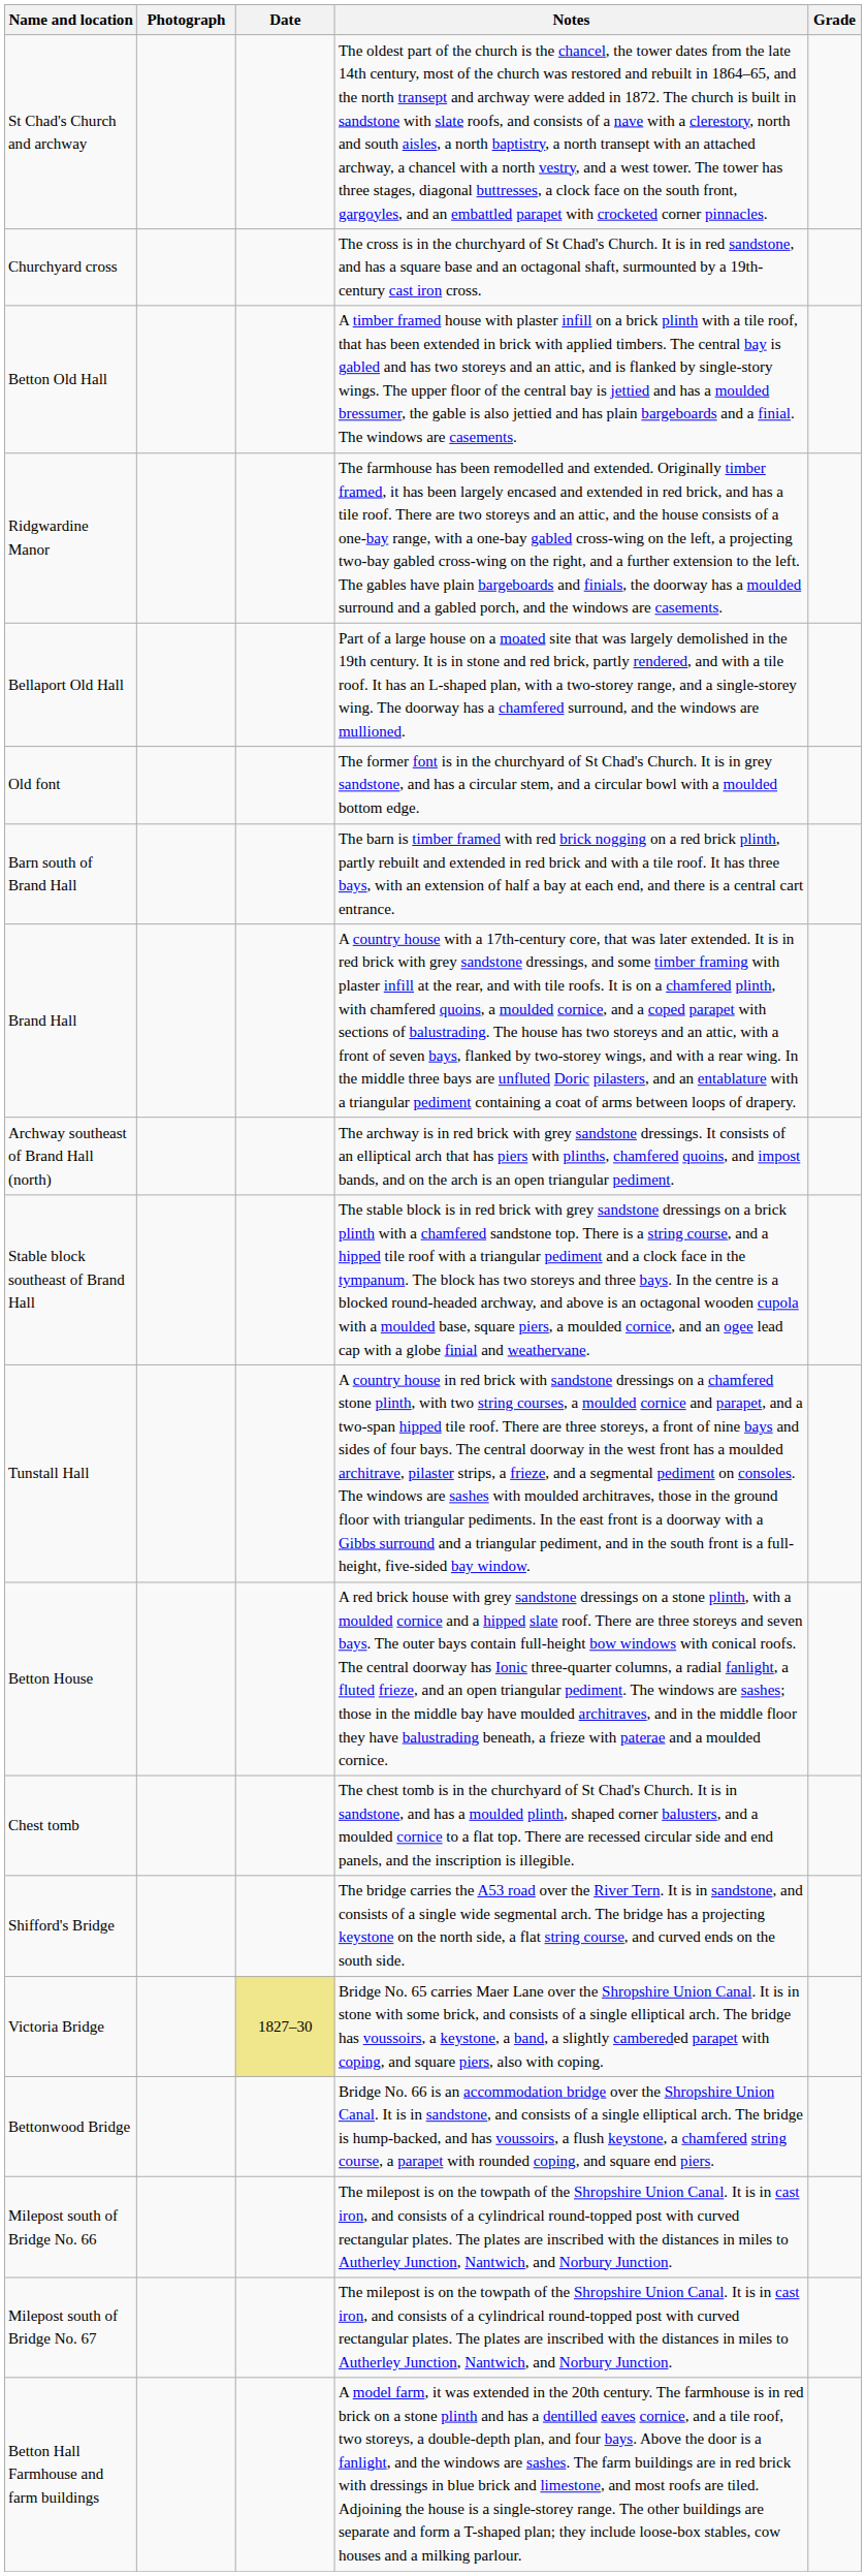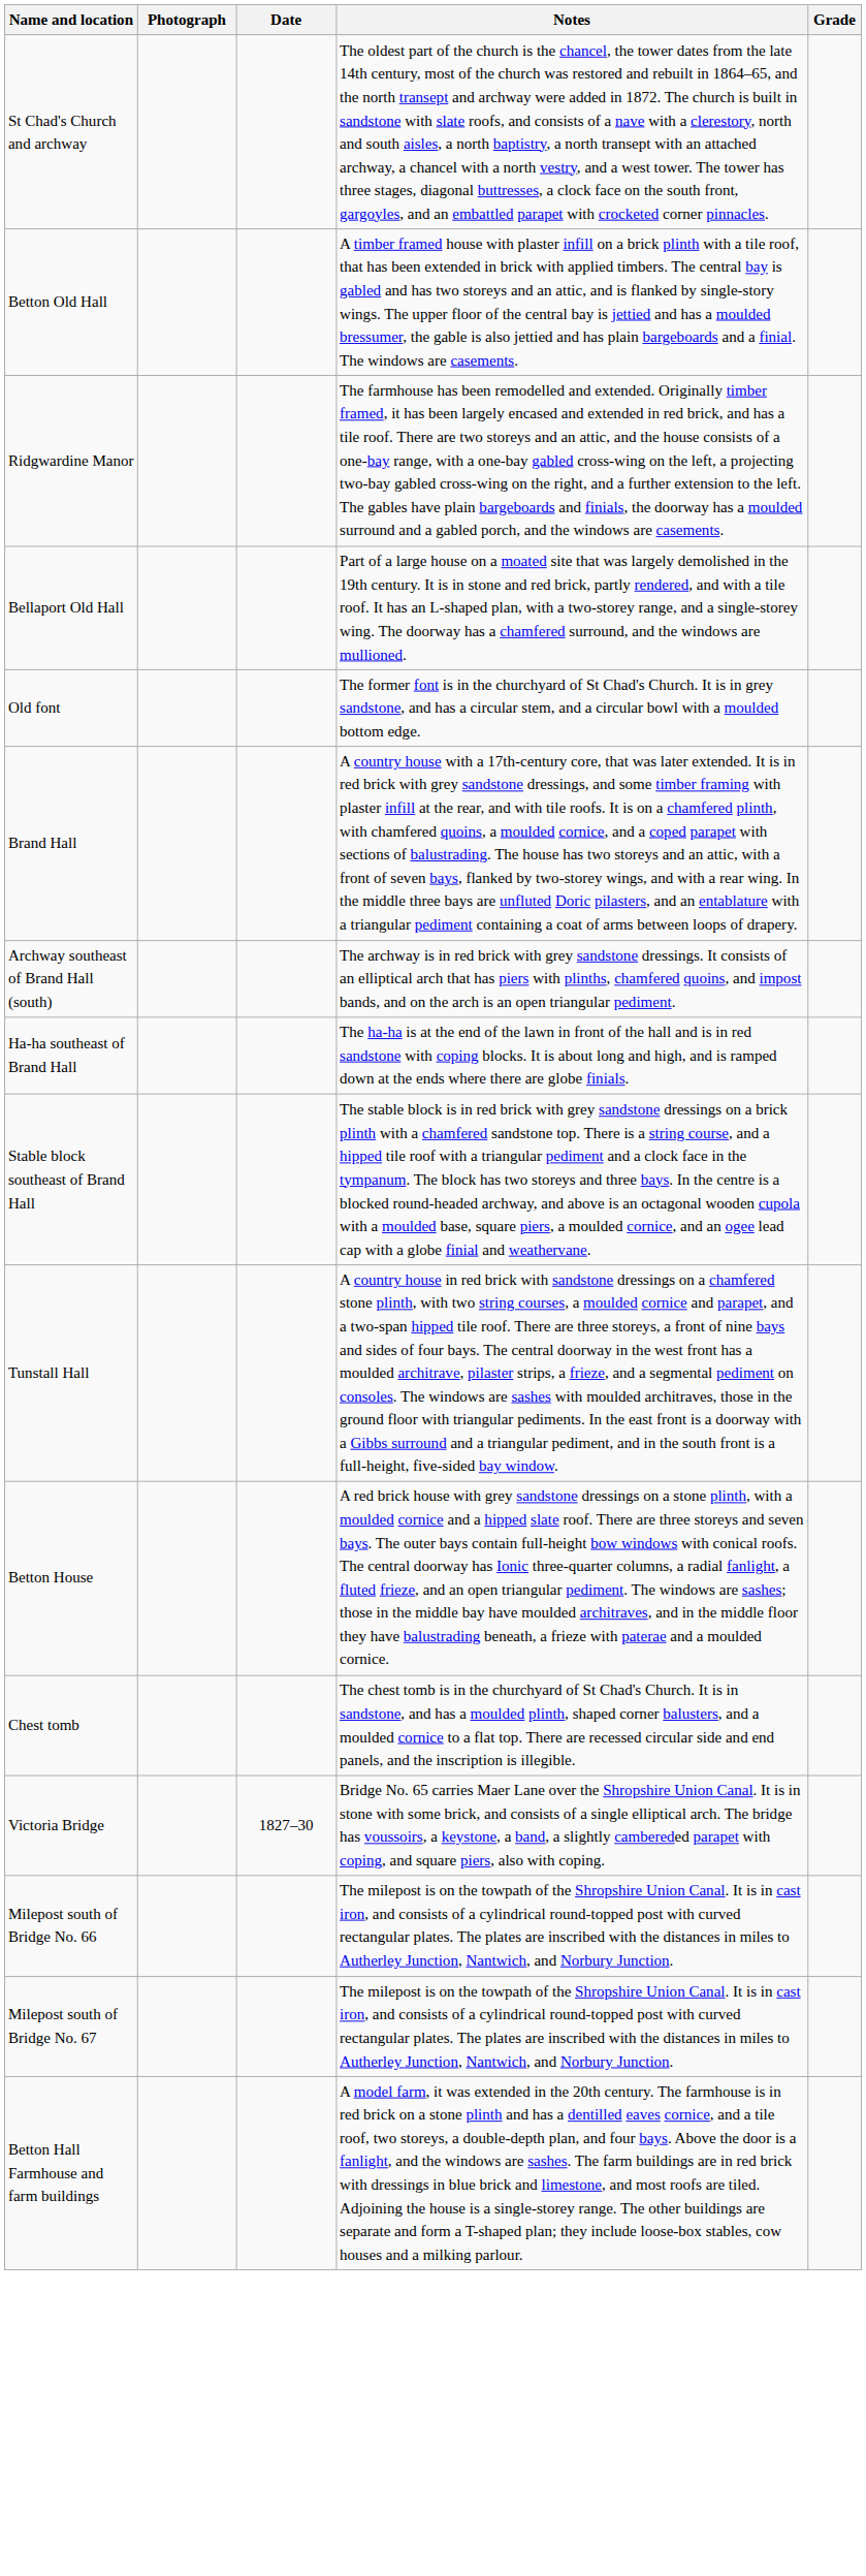- row: Churchyard cross | The cross is in the churchyard of St Chad's Church. It is in red sandstone, and has a square base and an octagonal shaft, surmounted by a 19th-century cast iron cross.
- row: Barn south of Brand Hall | The barn is timber framed with red brick nogging on a red brick plinth, partly rebuilt and extended in red brick and with a tile roof. It has three bays, with an extension of half a bay at each end, and there is a central cart entrance.
- row: Archway southeast of Brand Hall (north) | The archway is in red brick with grey sandstone dressings. It consists of an elliptical arch that has piers with plinths, chamfered quoins, and impost bands, and on the arch is an open triangular pediment.
+ row: Archway southeast of Brand Hall (south) | The archway is in red brick with grey sandstone dressings. It consists of an elliptical arch that has piers with plinths, chamfered quoins, and impost bands, and on the arch is an open triangular pediment.
+ row: Ha-ha southeast of Brand Hall | The ha-ha is at the end of the lawn in front of the hall and is in red sandstone with coping blocks. It is about long and high, and is ramped down at the ends where there are globe finials.
- row: Shifford's Bridge | The bridge carries the A53 road over the River Tern. It is in sandstone, and consists of a single wide segmental arch. The bridge has a projecting keystone on the north side, a flat string course, and curved ends on the south side.
Victoria Bridge | Date: khaki background -> no background
- row: Bettonwood Bridge | Bridge No. 66 is an accommodation bridge over the Shropshire Union Canal. It is in sandstone, and consists of a single elliptical arch. The bridge is hump-backed, and has voussoirs, a flush keystone, a chamfered string course, a parapet with rounded coping, and square end piers.
